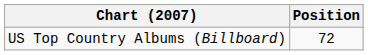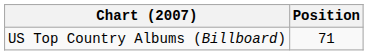US Top Country Albums (Billboard) | Position: 72 -> 71
